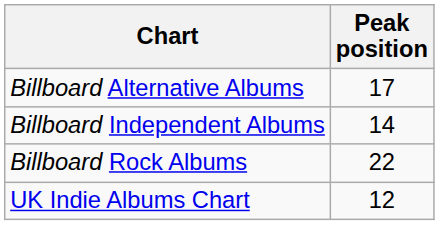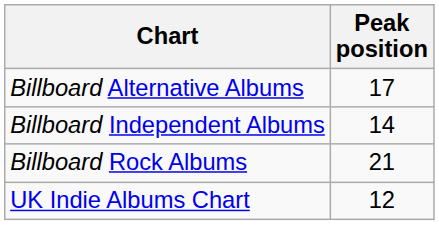Billboard Rock Albums | Peak position: 22 -> 21
